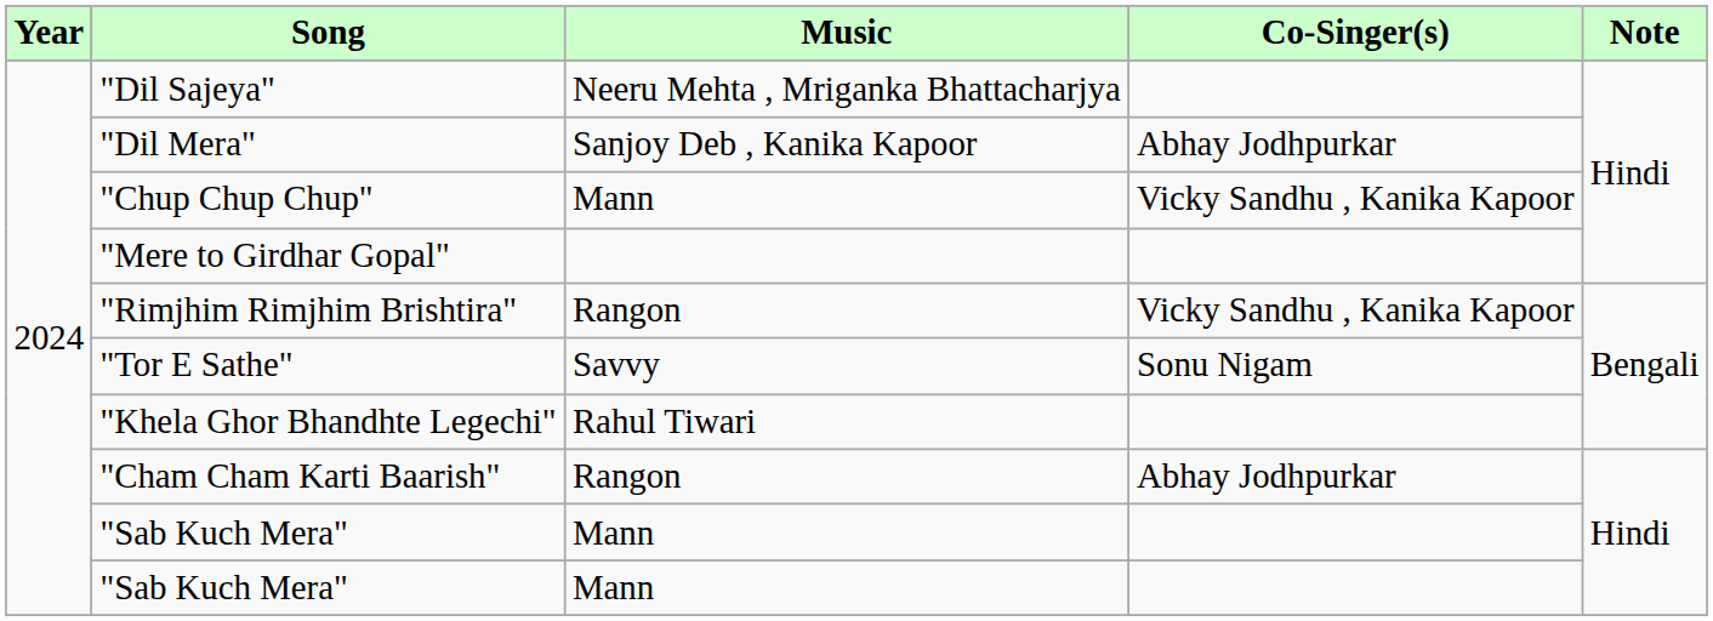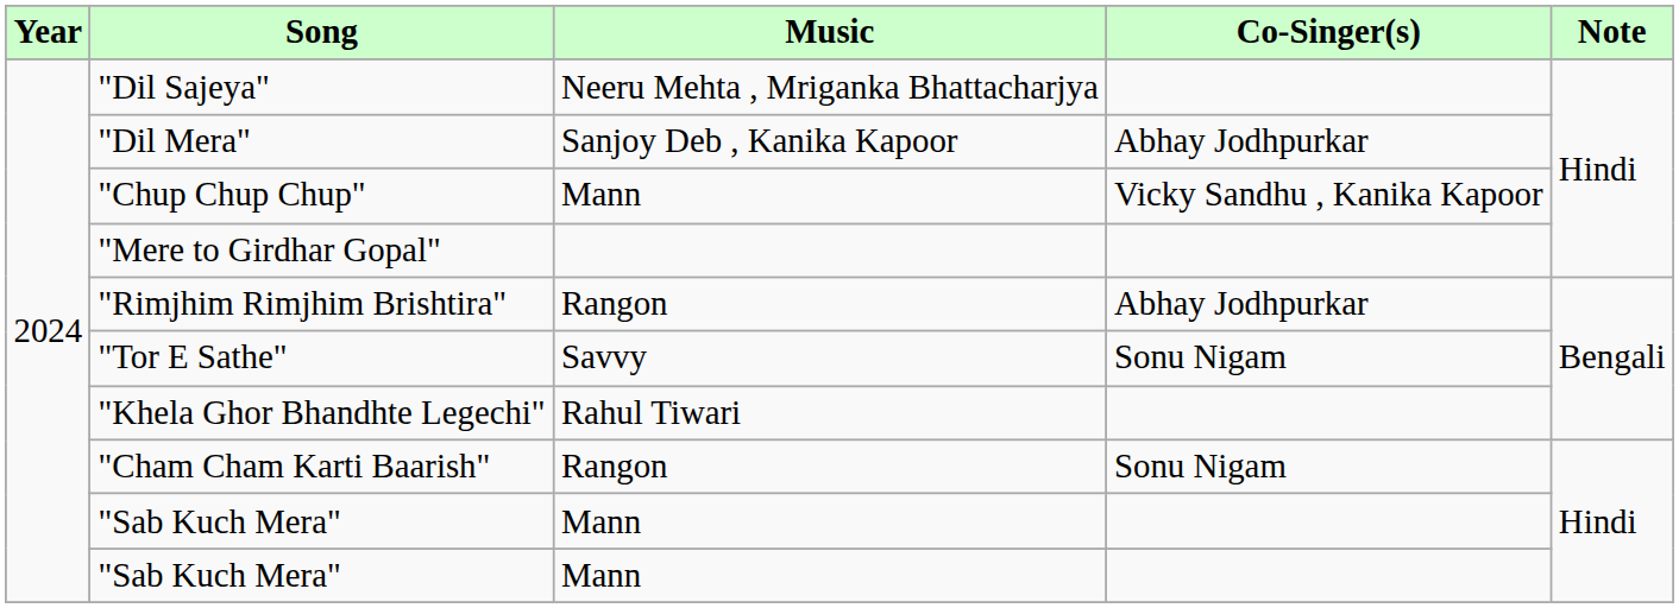"Rimjhim Rimjhim Brishtira" | Co-Singer(s): Vicky Sandhu , Kanika Kapoor -> Abhay Jodhpurkar
"Cham Cham Karti Baarish" | Co-Singer(s): Abhay Jodhpurkar -> Sonu Nigam
